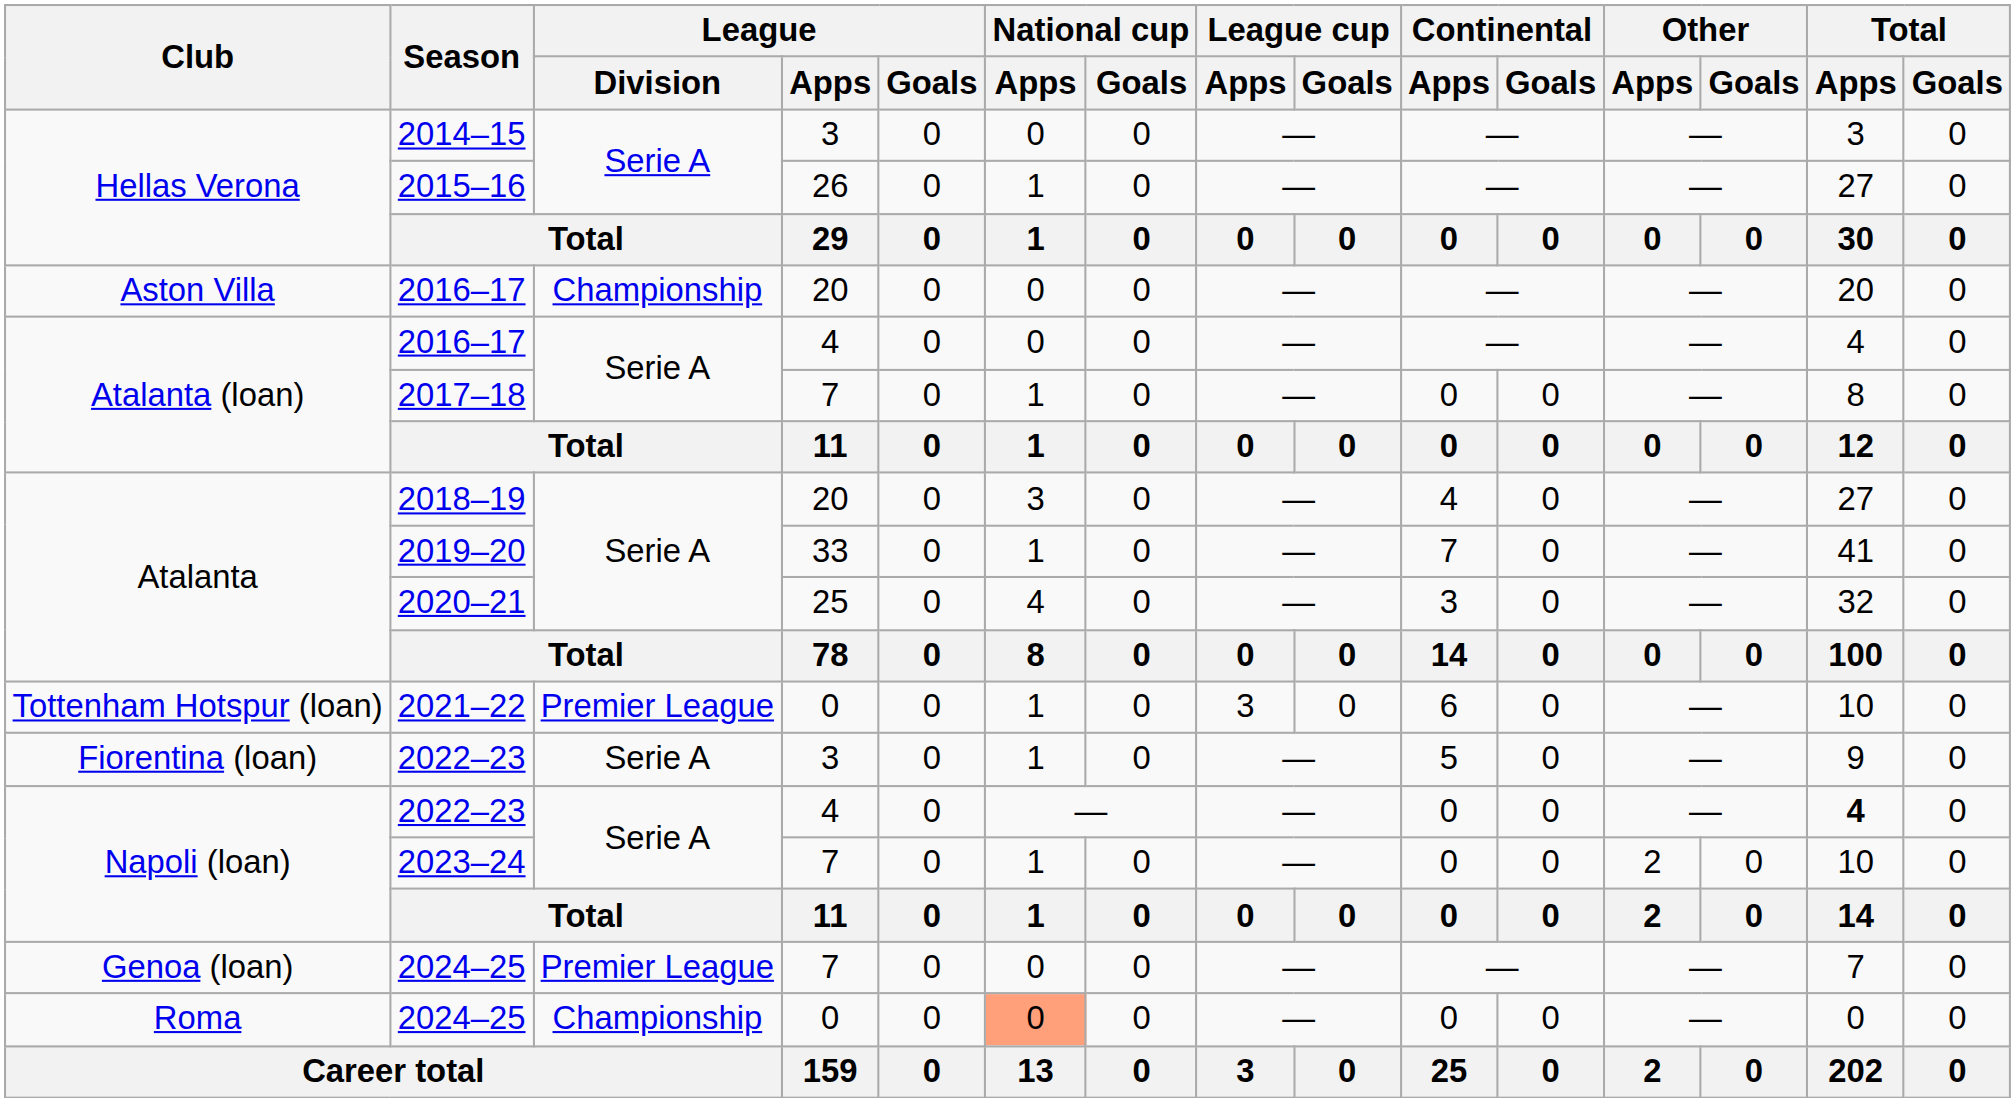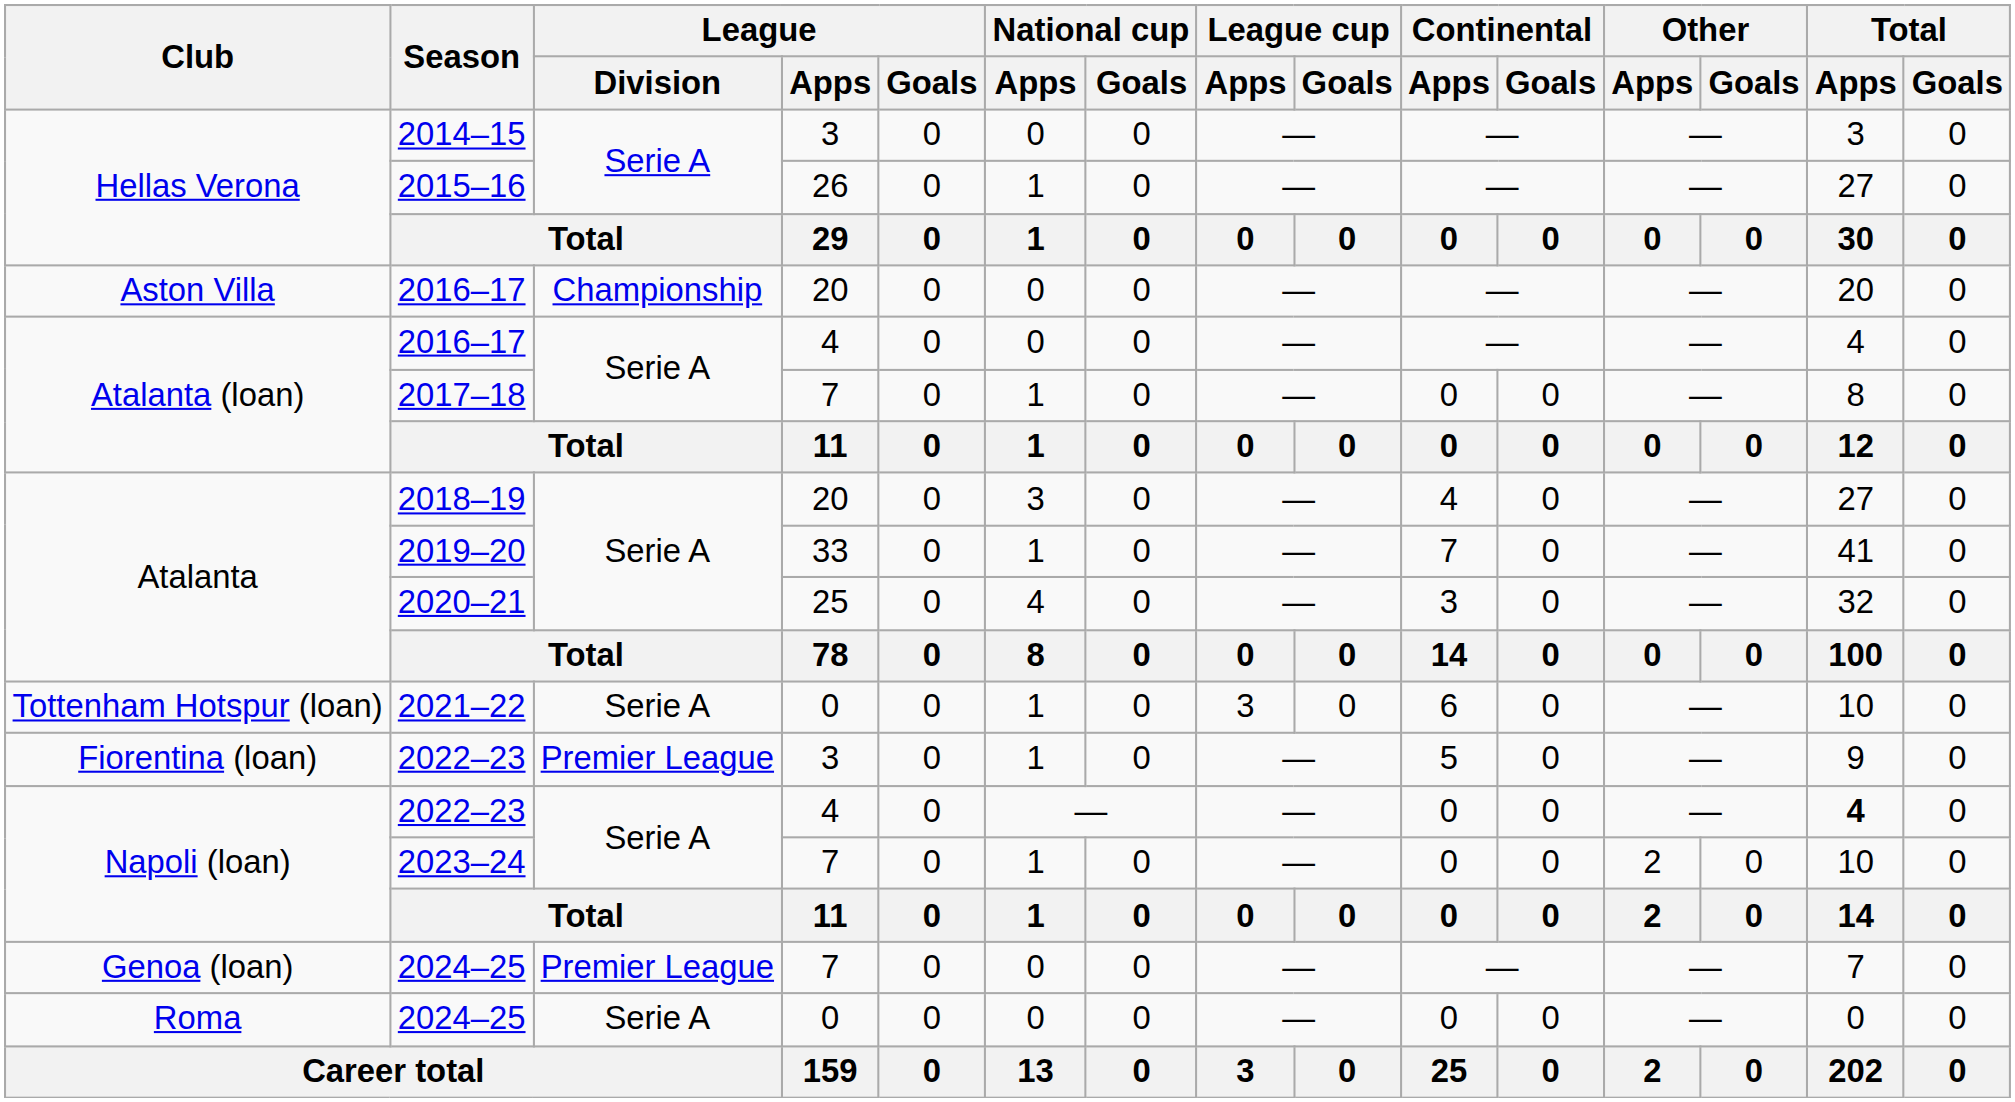2021–22 | League / Division: Premier League -> Serie A
Fiorentina (loan) / 2022–23 | League / Division: Serie A -> Premier League
Roma / 2024–25 | League / Division: Championship -> Serie A
Roma / 2024–25 | National cup / Apps: lightsalmon background -> no background
